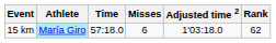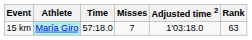15 km | Misses: 6 -> 7
15 km | Rank: 62 -> 63
